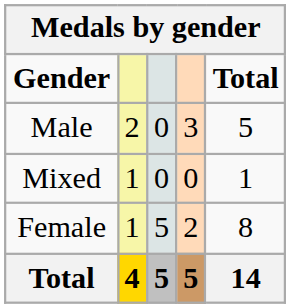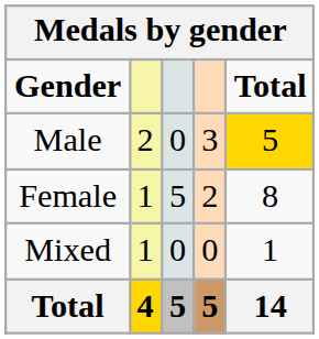Male | Total: no background -> gold background
rows swapped: Female <-> Mixed
